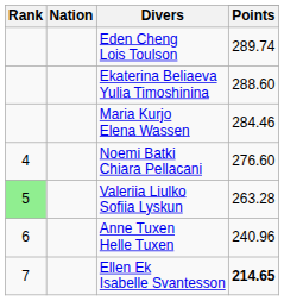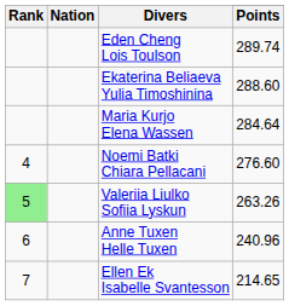Maria Kurjo Elena Wassen | Points: 284.46 -> 284.64
Valeriia Liulko Sofiia Lyskun | Points: 263.28 -> 263.26
Ellen Ek Isabelle Svantesson | Points: bold -> normal
